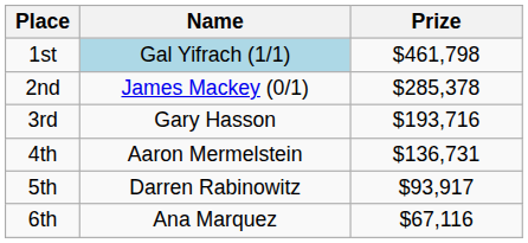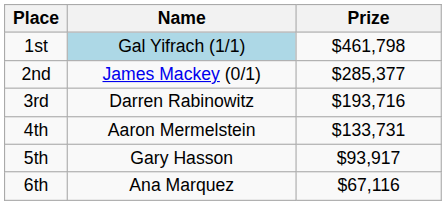2nd | Prize: $285,378 -> $285,377
3rd | Name: Gary Hasson -> Darren Rabinowitz
4th | Prize: $136,731 -> $133,731
5th | Name: Darren Rabinowitz -> Gary Hasson
